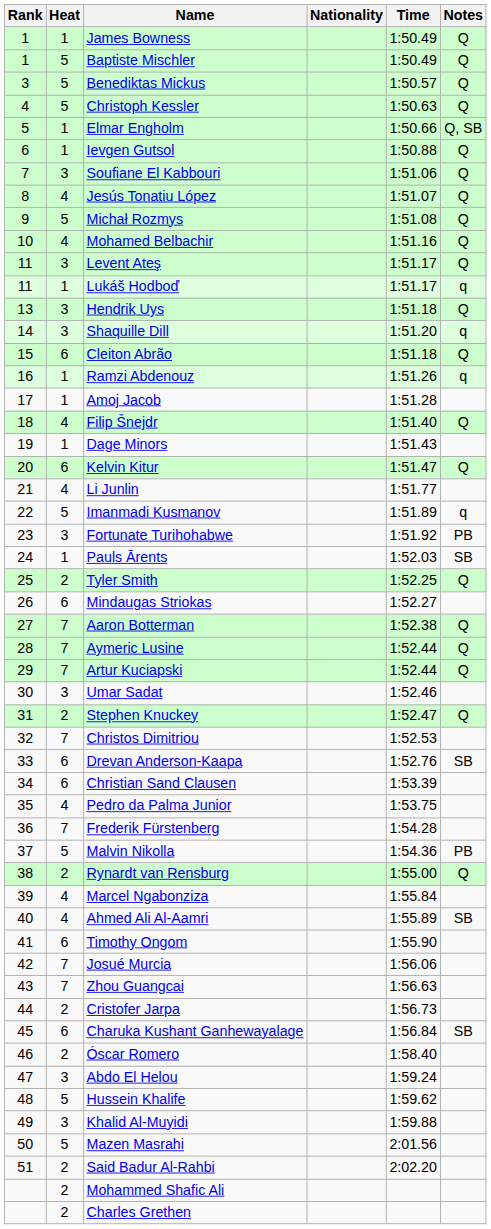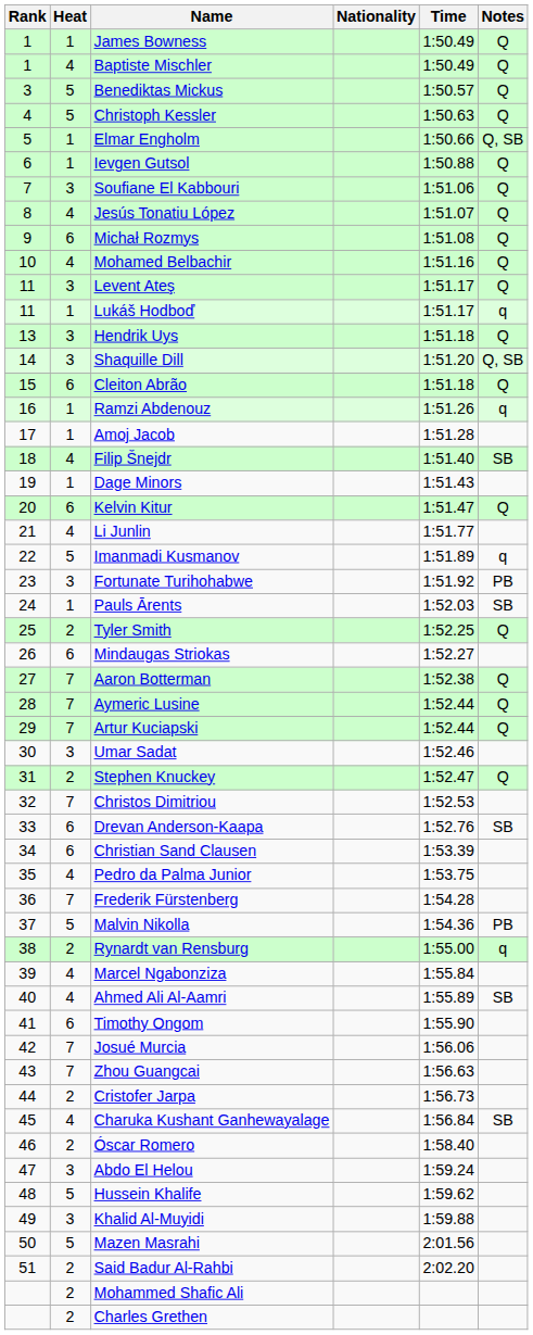Baptiste Mischler | Heat: 5 -> 4
Michał Rozmys | Heat: 5 -> 6
Shaquille Dill | Notes: q -> Q, SB
Filip Šnejdr | Notes: Q -> SB
Rynardt van Rensburg | Notes: Q -> q
Charuka Kushant Ganhewayalage | Heat: 6 -> 4
